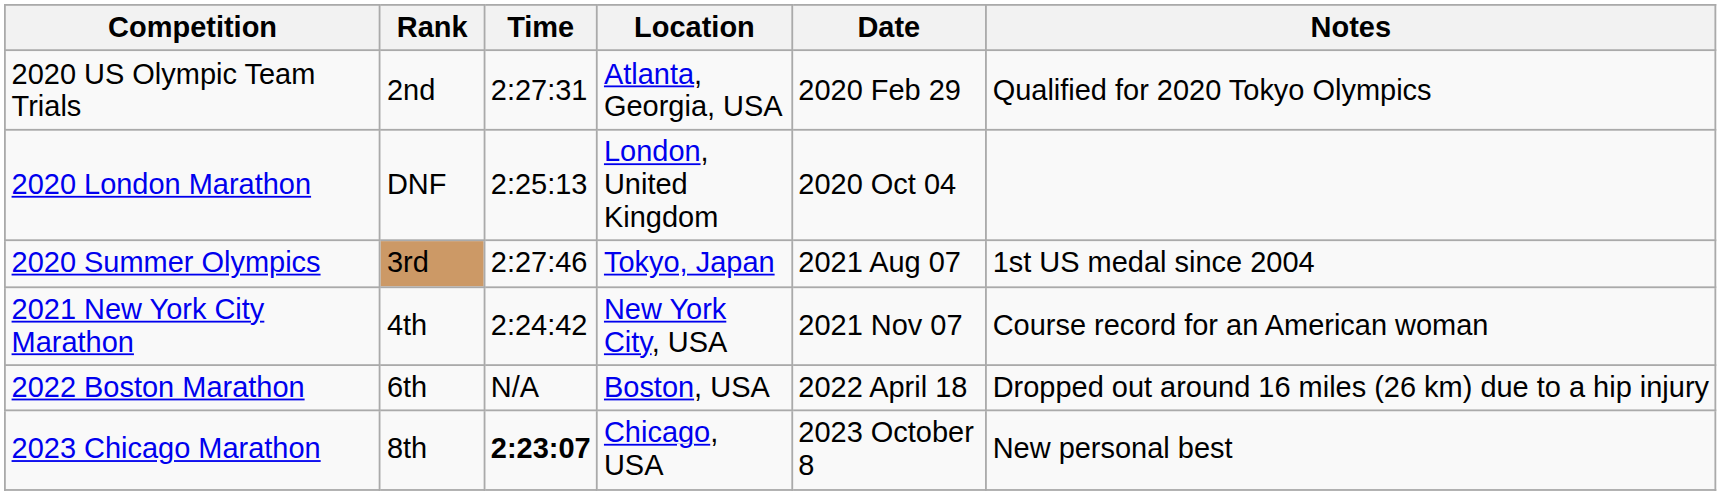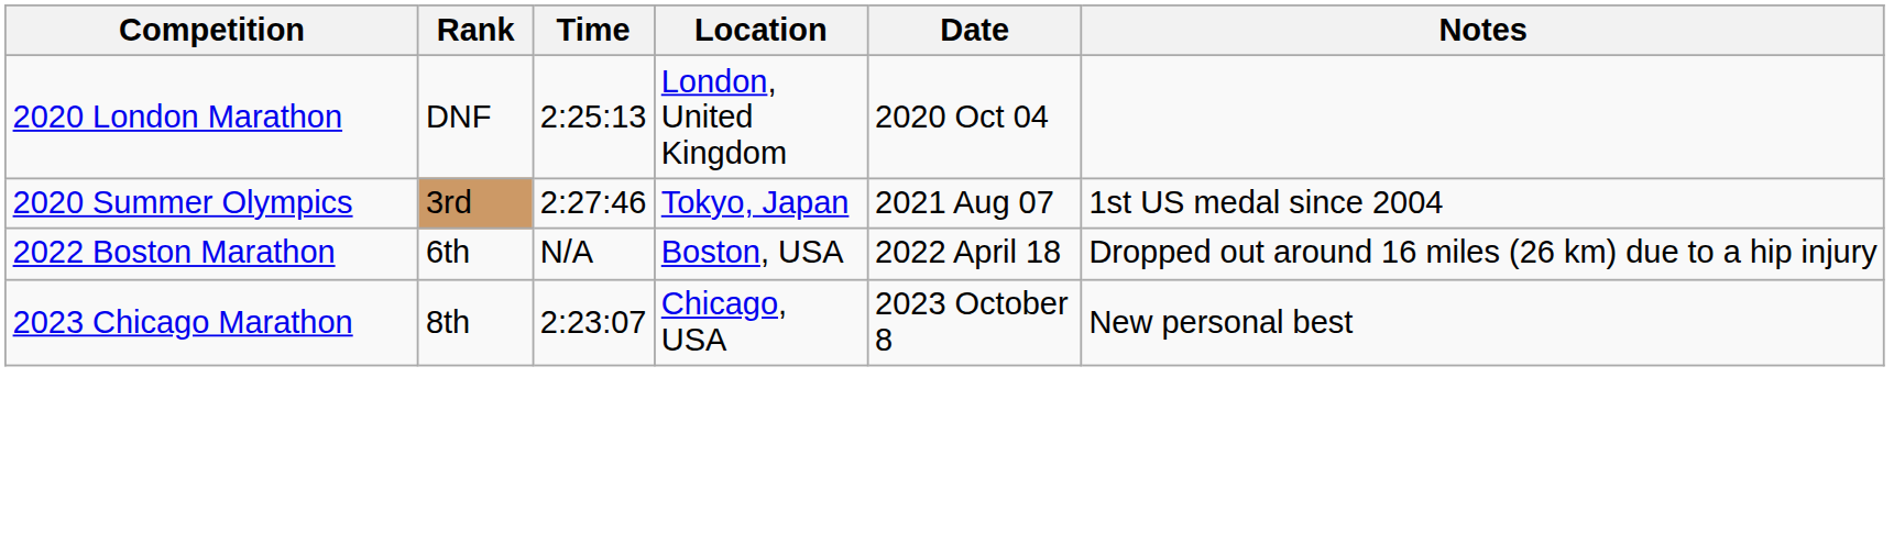- row: 2020 US Olympic Team Trials | 2nd | 2:27:31 | Atlanta, Georgia, USA | 2020 Feb 29 | Qualified for 2020 Tokyo Olympics
- row: 2021 New York City Marathon | 4th | 2:24:42 | New York City, USA | 2021 Nov 07 | Course record for an American woman
2023 Chicago Marathon | Time: bold -> normal
